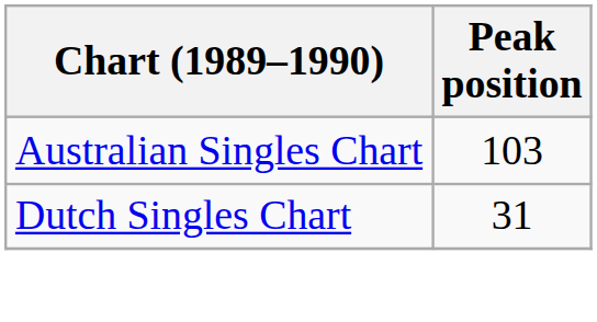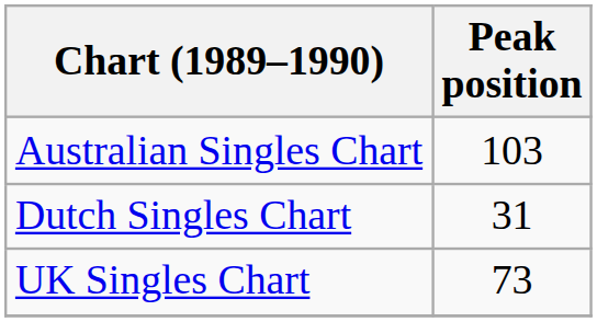+ row: UK Singles Chart | 73
